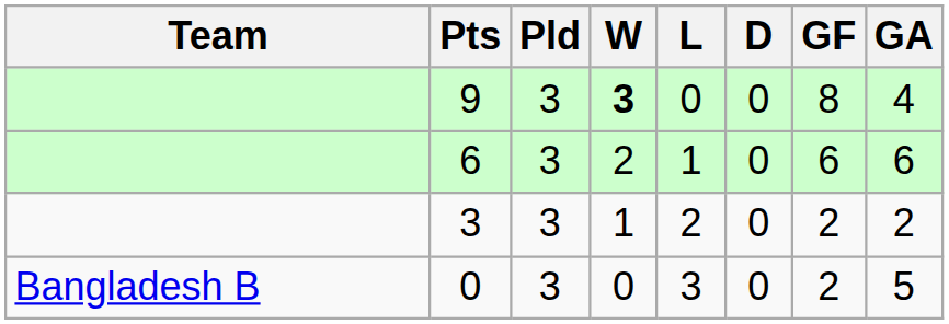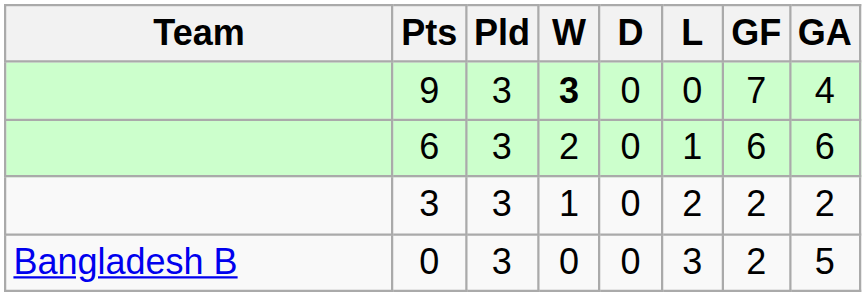columns swapped: D <-> L
9 | GF: 8 -> 7
